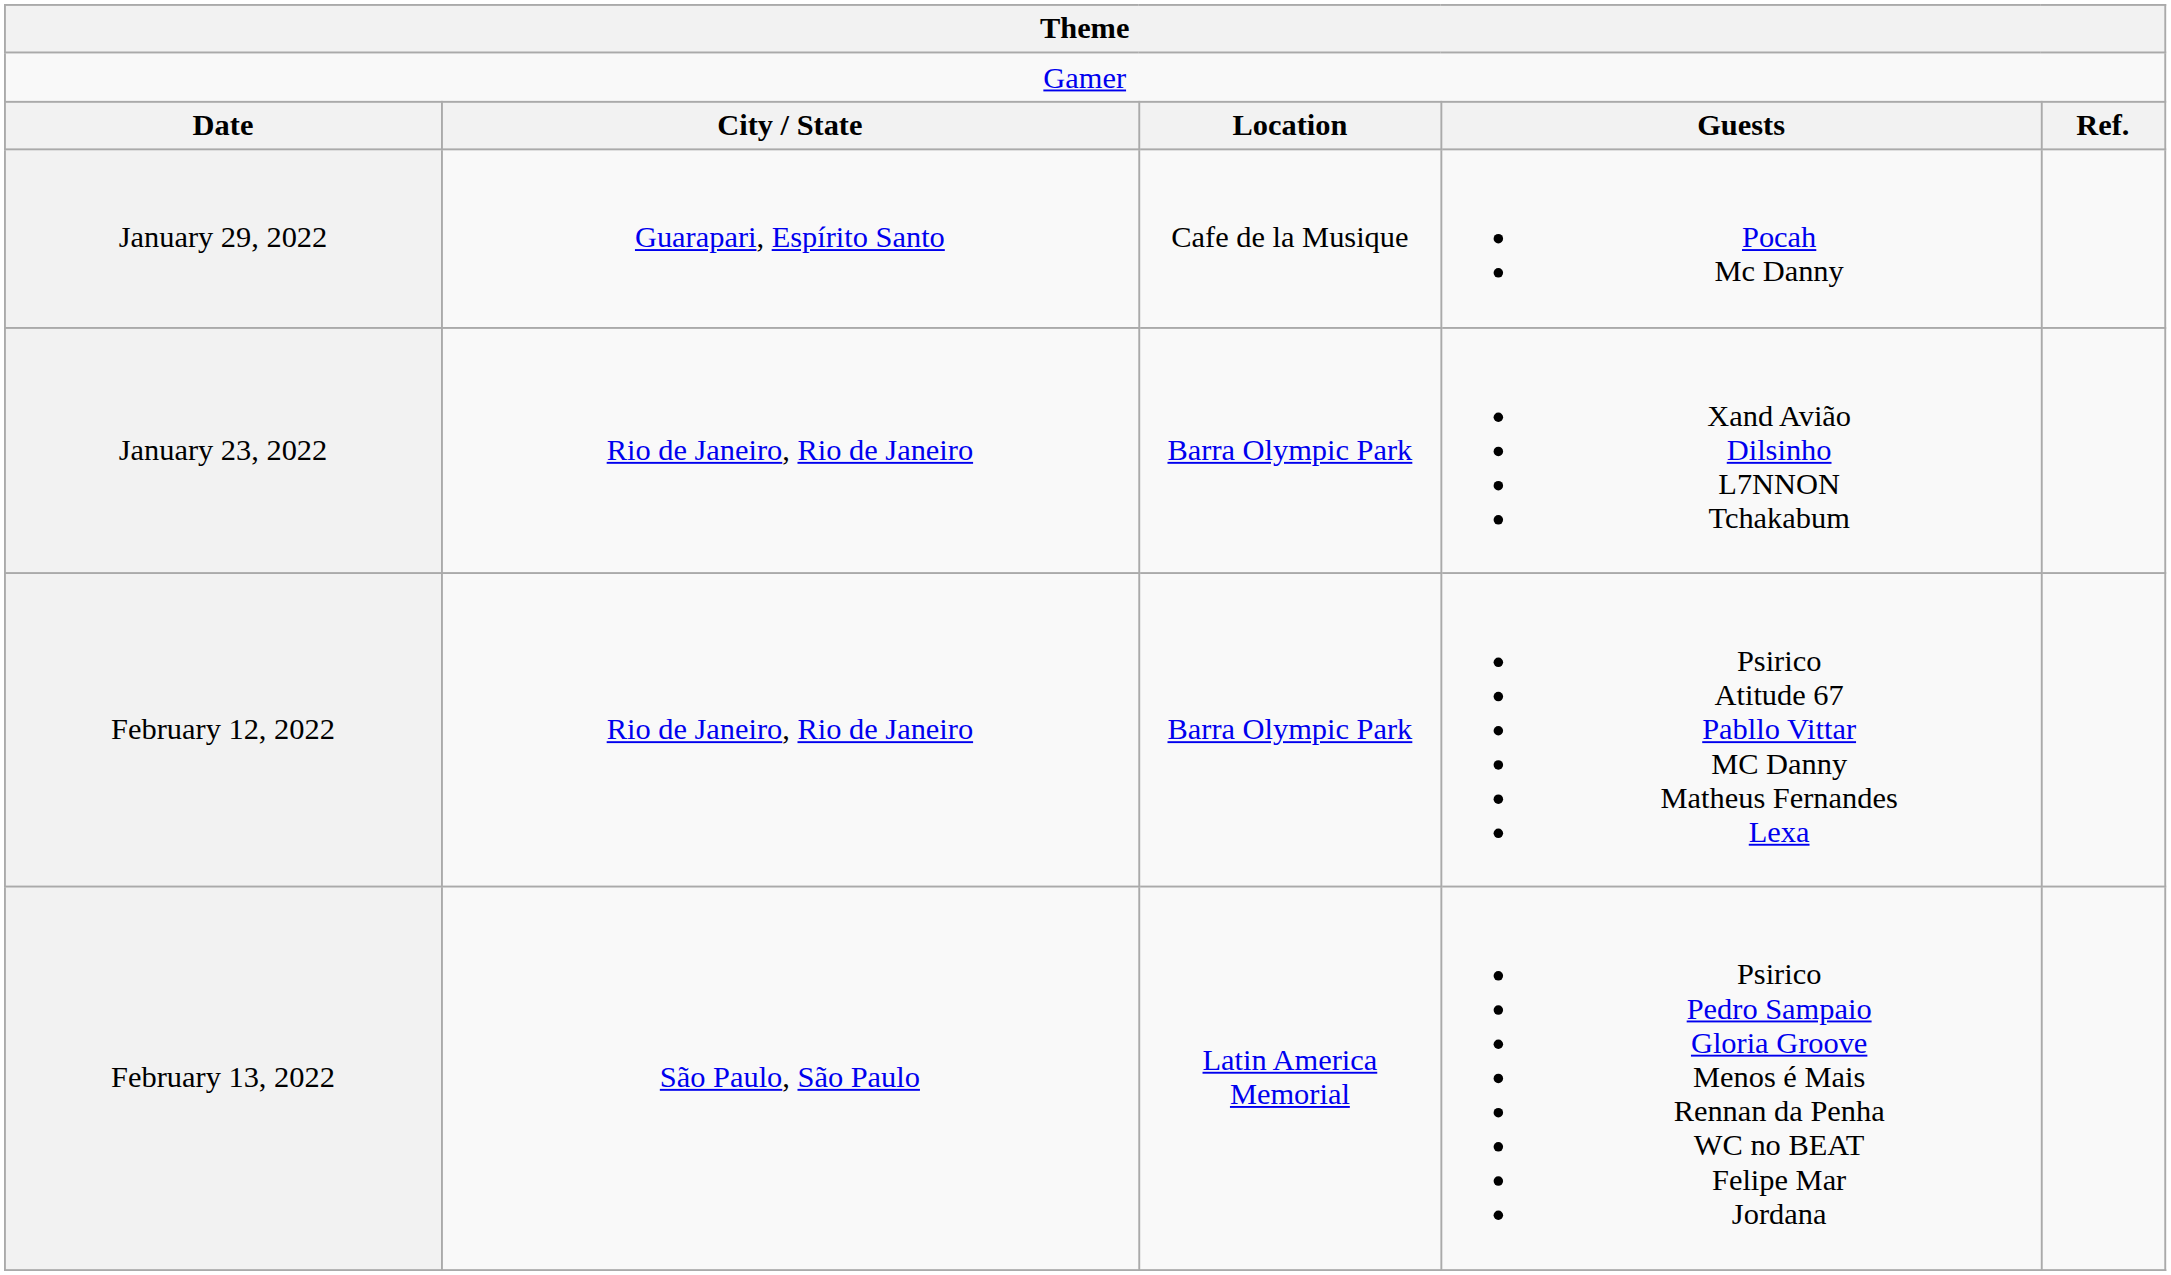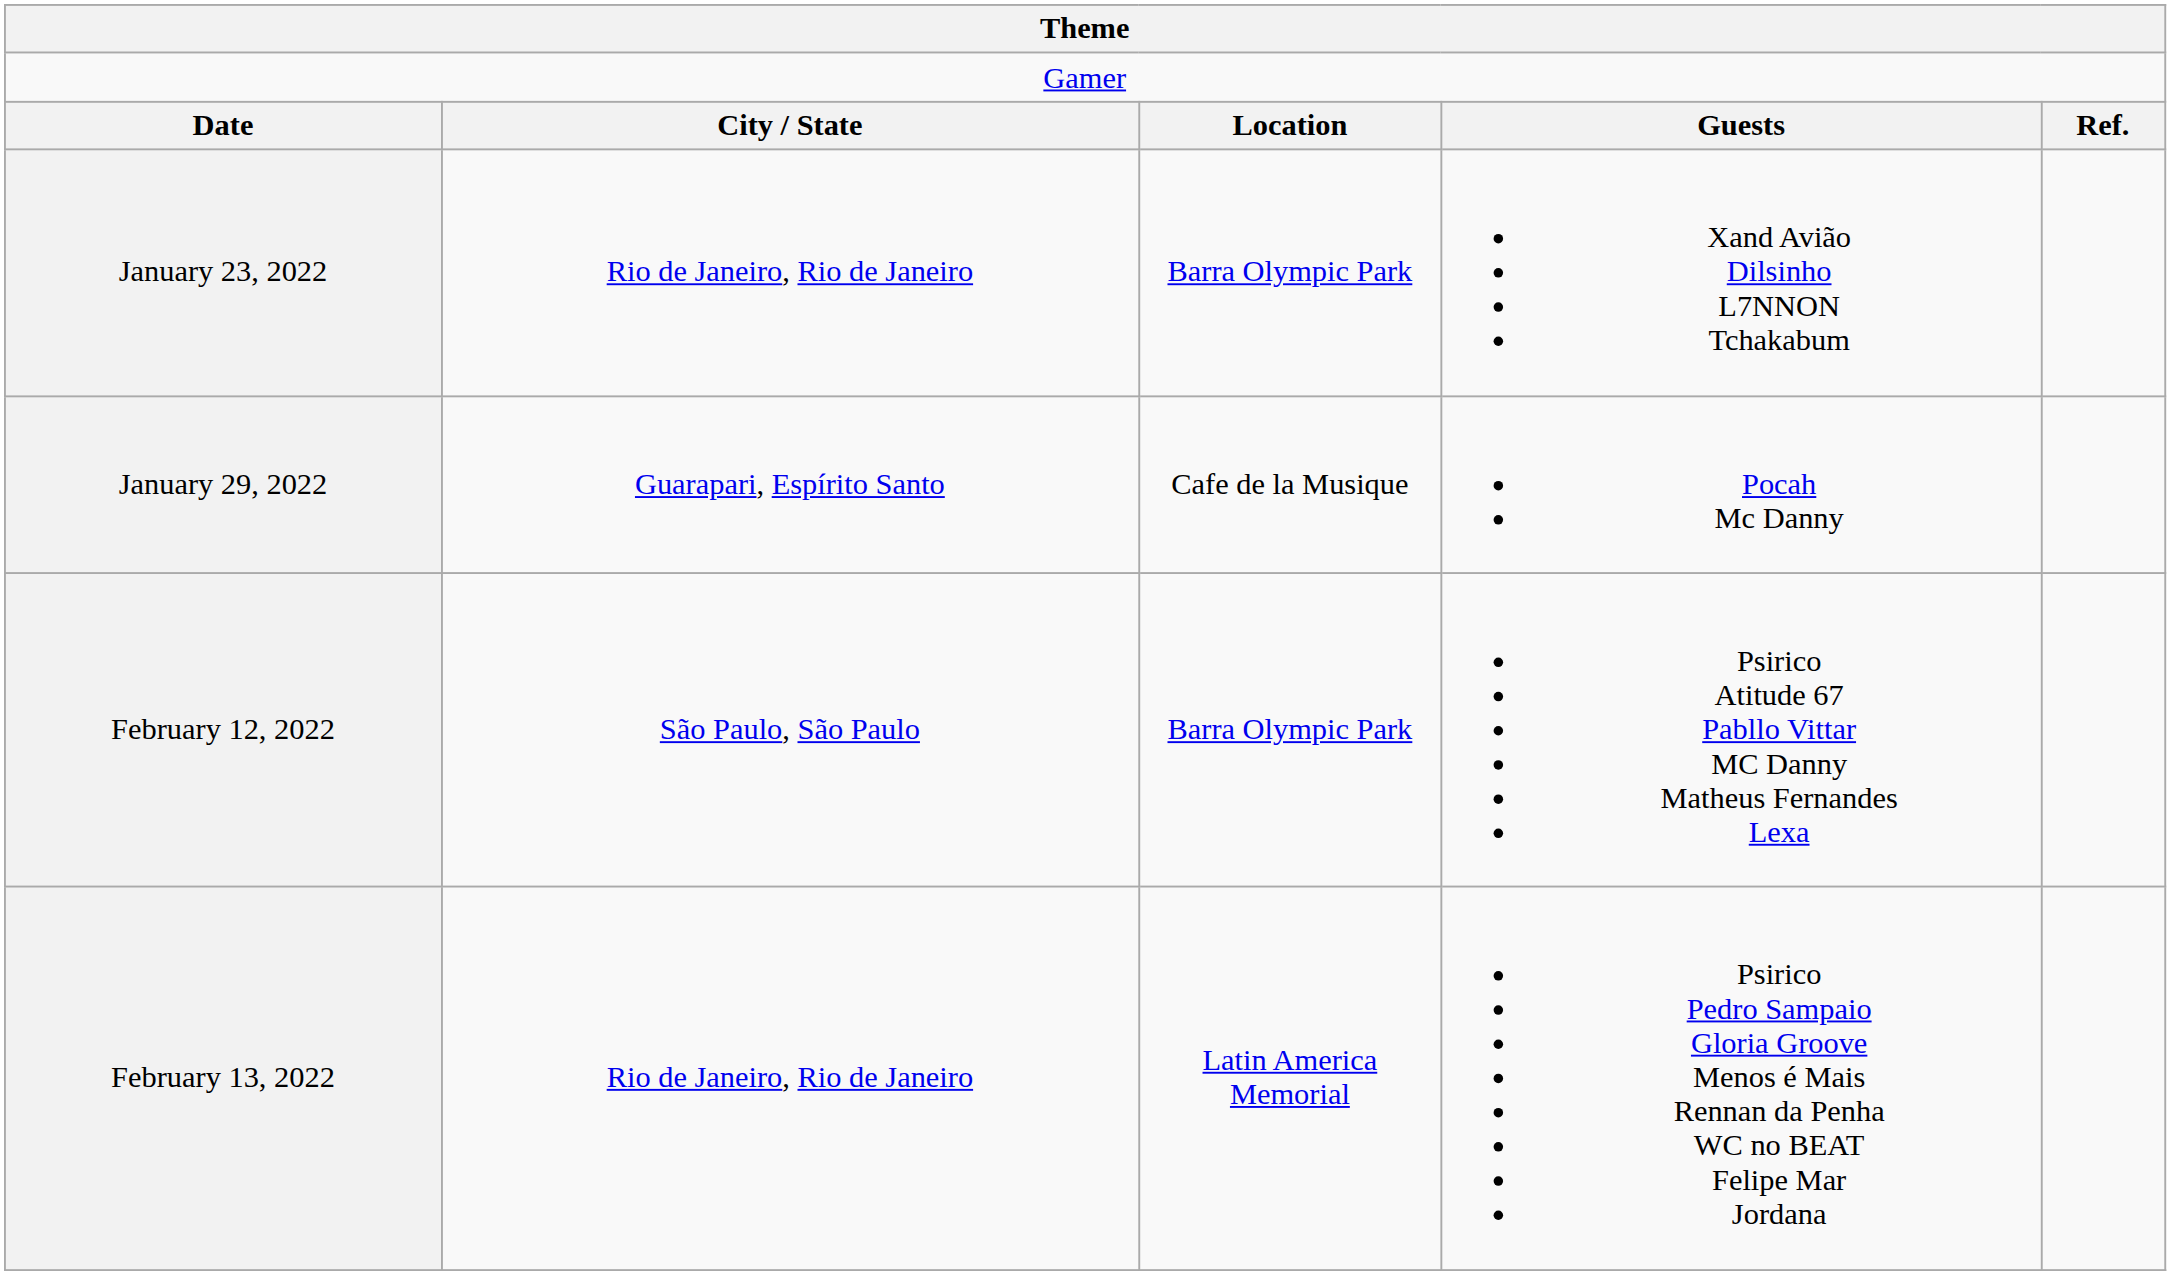rows swapped: January 23, 2022 <-> January 29, 2022
February 12, 2022 | column 2: Rio de Janeiro, Rio de Janeiro -> São Paulo, São Paulo
February 13, 2022 | column 2: São Paulo, São Paulo -> Rio de Janeiro, Rio de Janeiro
